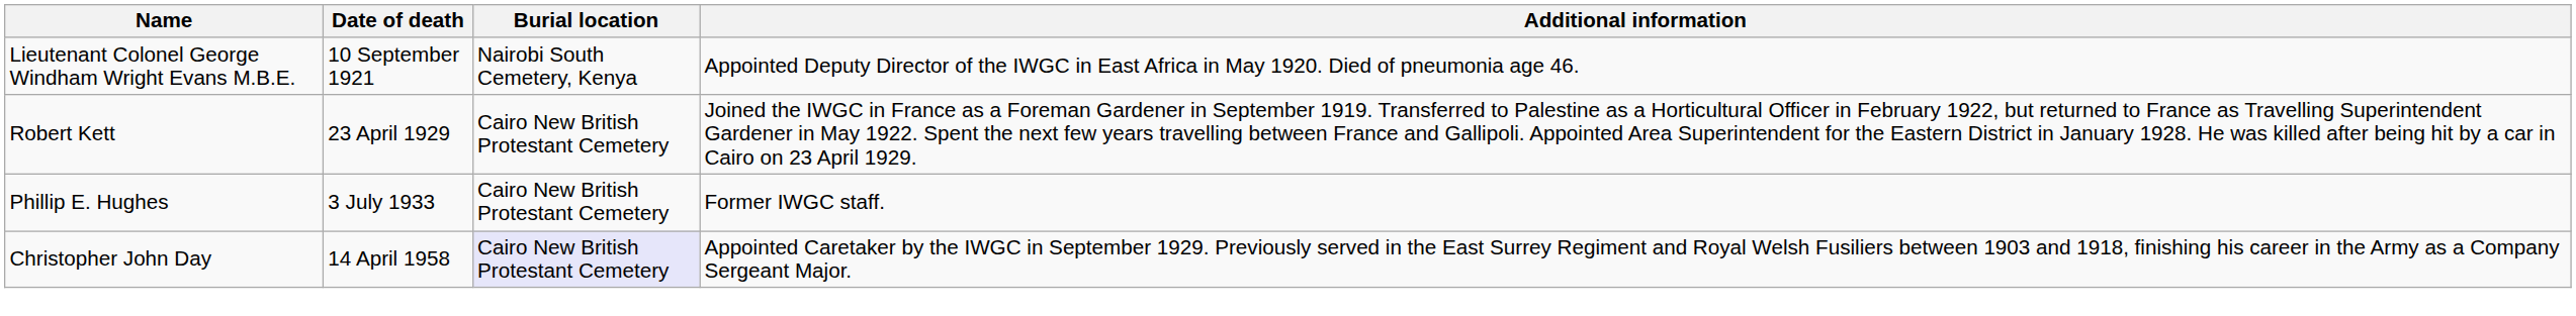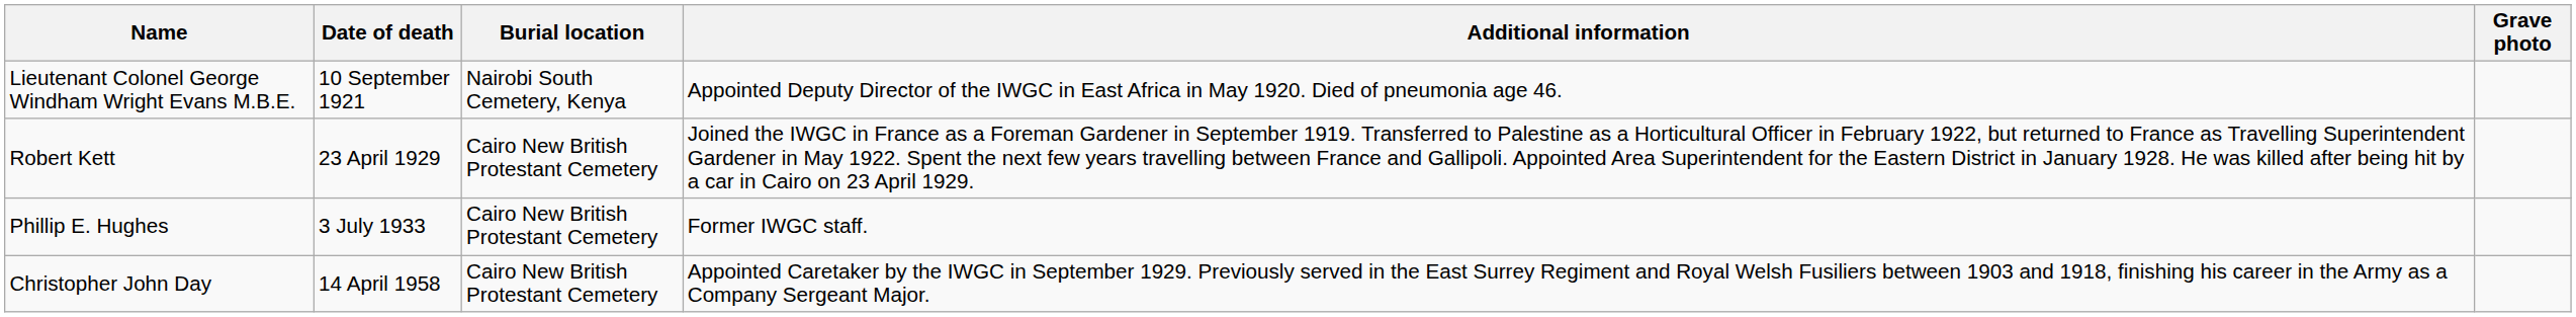+ column: Grave photo
Christopher John Day | Burial location: lavender background -> no background
